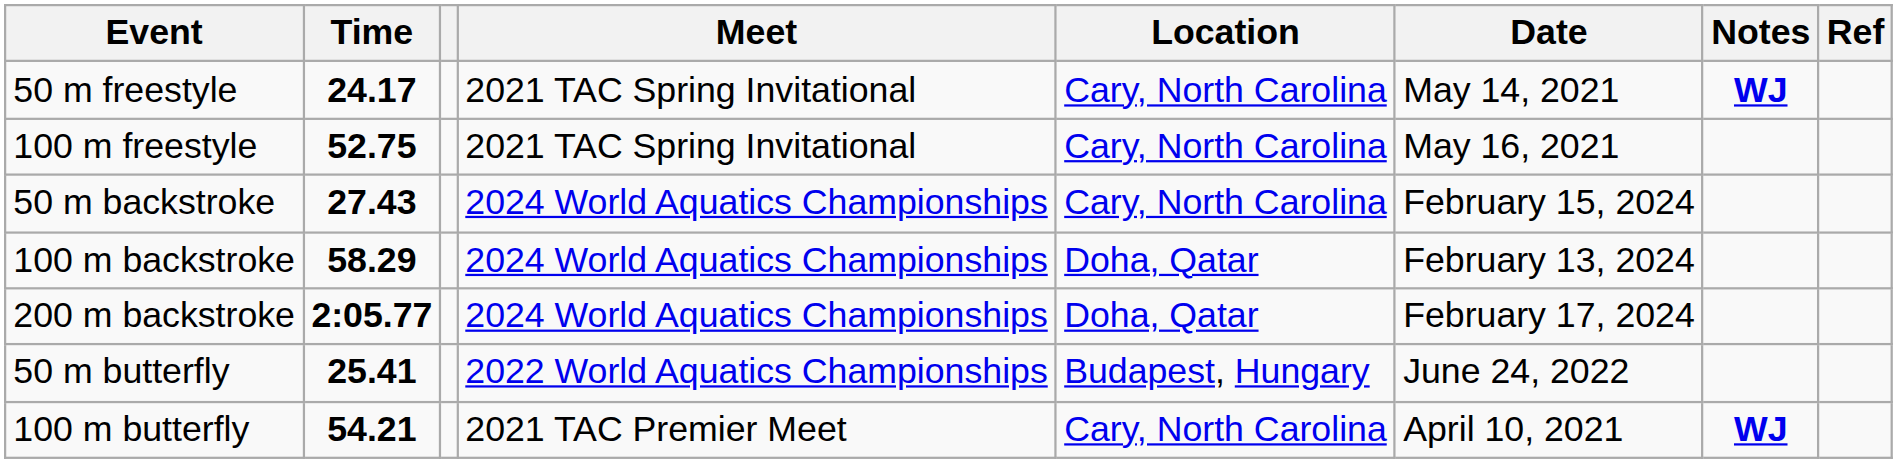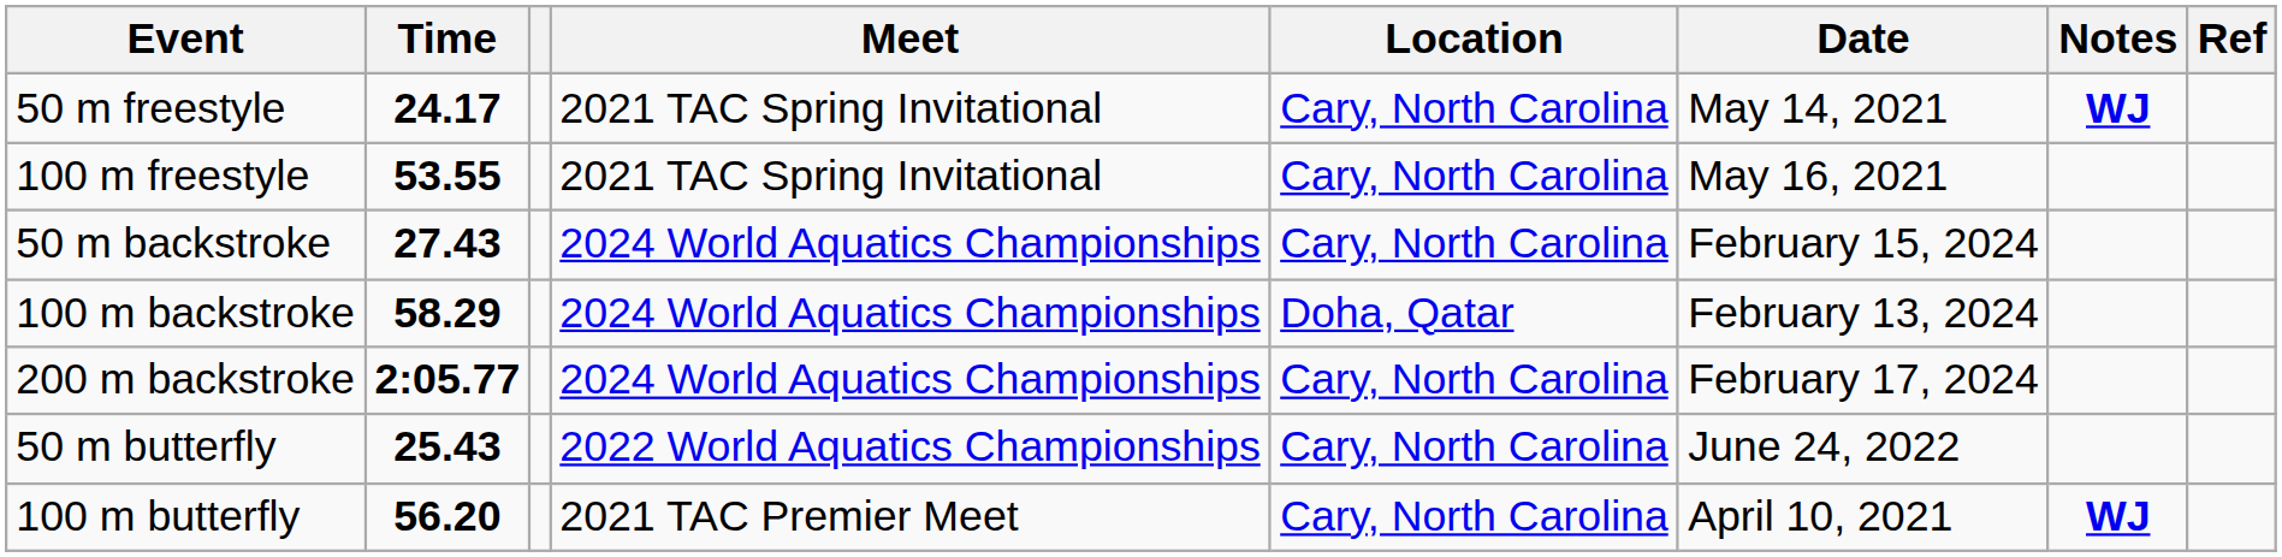100 m freestyle | Time: 52.75 -> 53.55
200 m backstroke | Location: Doha, Qatar -> Cary, North Carolina
50 m butterfly | Time: 25.41 -> 25.43
50 m butterfly | Location: Budapest, Hungary -> Cary, North Carolina
100 m butterfly | Time: 54.21 -> 56.20
